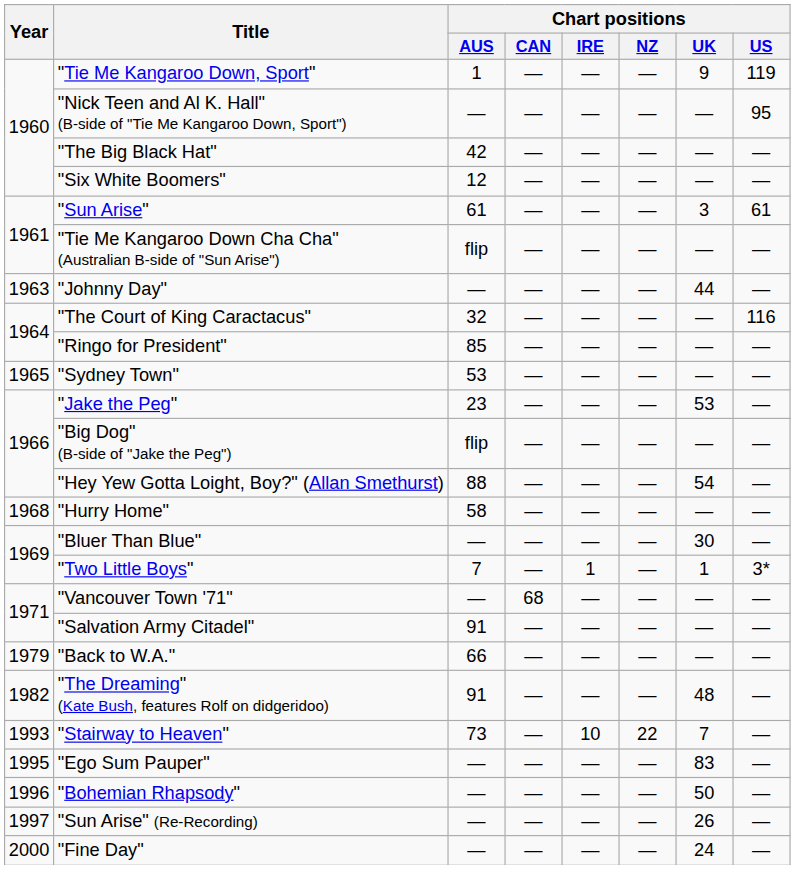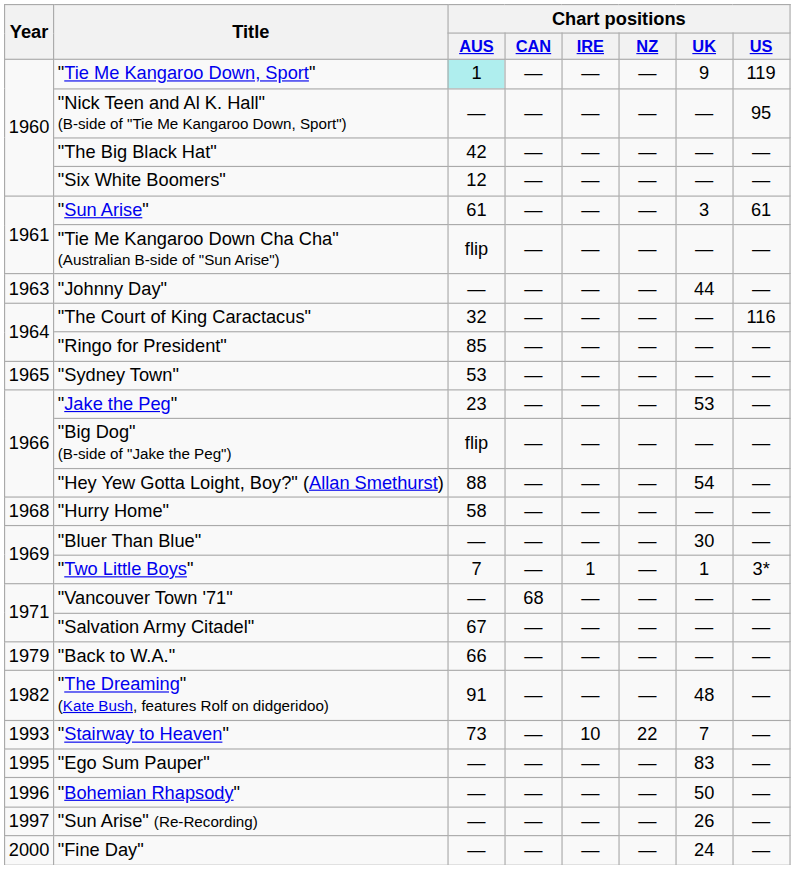"Tie Me Kangaroo Down, Sport" | Chart positions / AUS: no background -> paleturquoise background
"Salvation Army Citadel" | Chart positions / AUS: 91 -> 67
